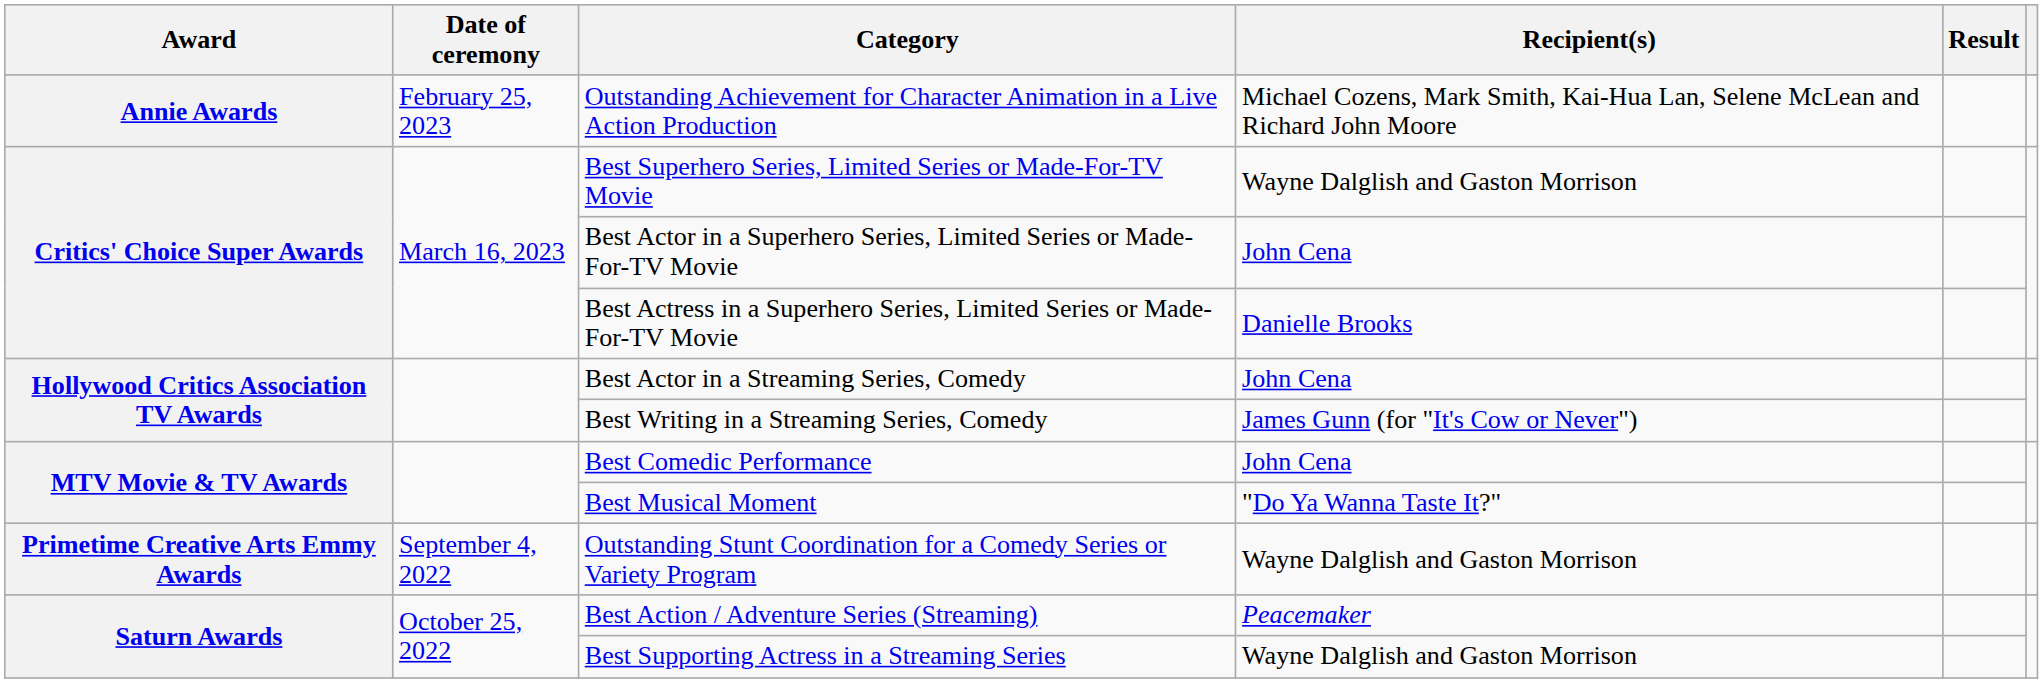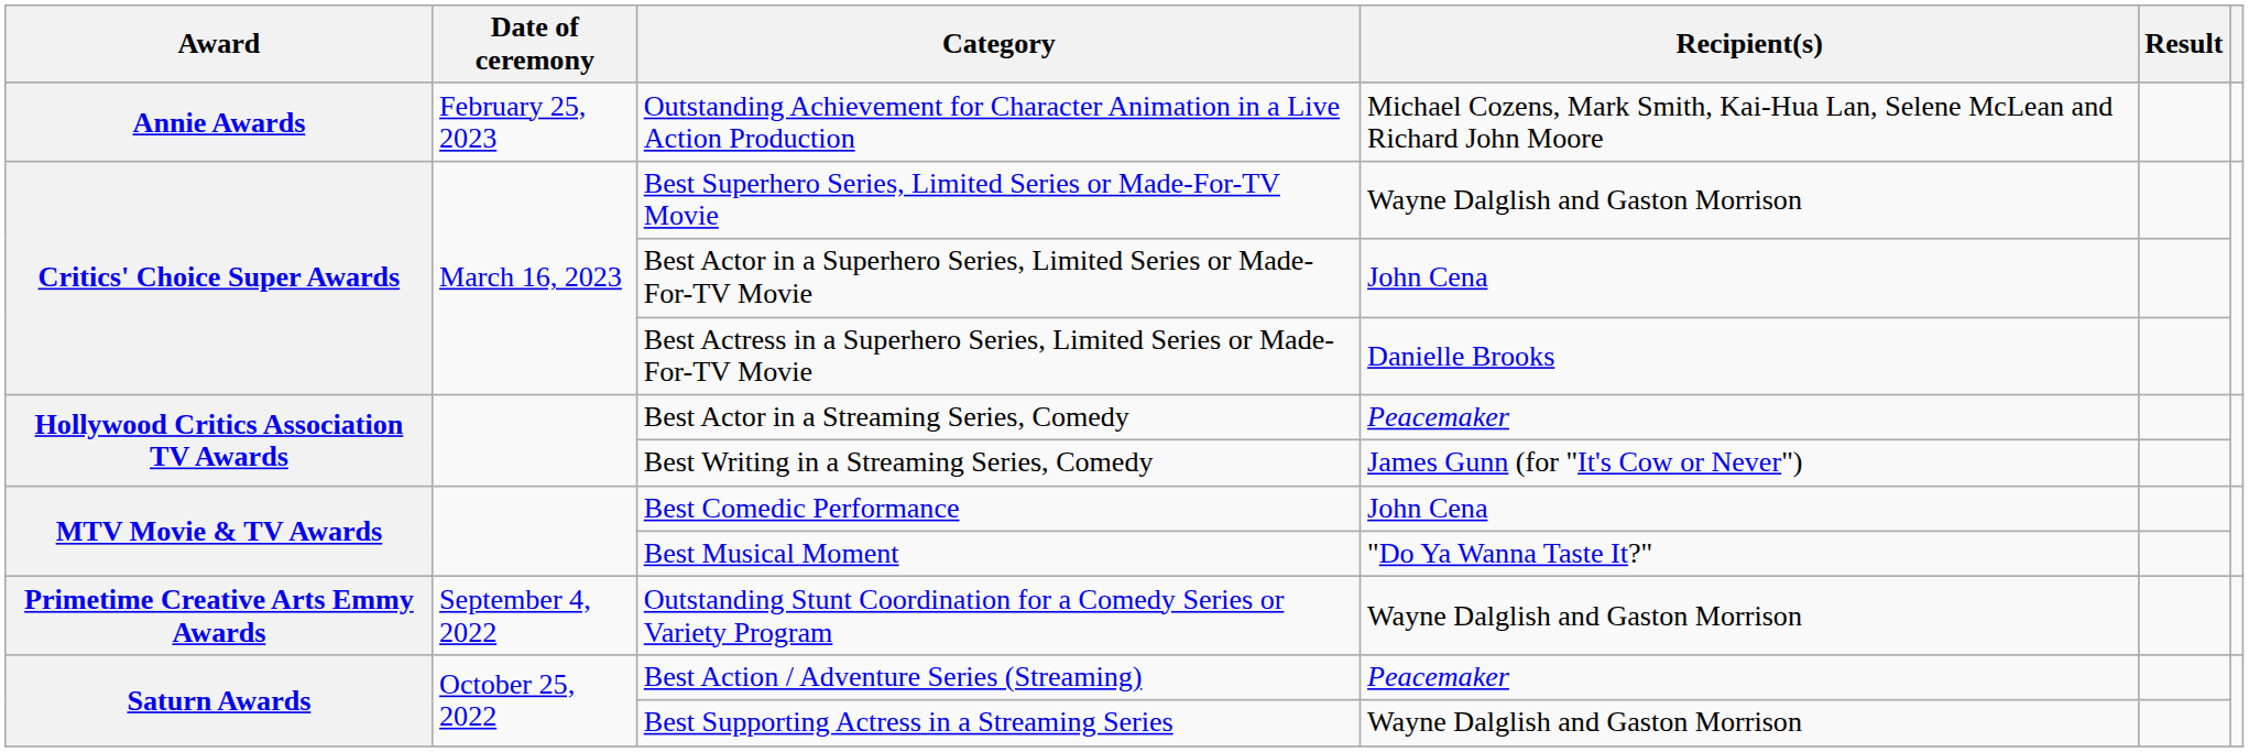Best Actor in a Streaming Series, Comedy | Recipient(s): John Cena -> Peacemaker
